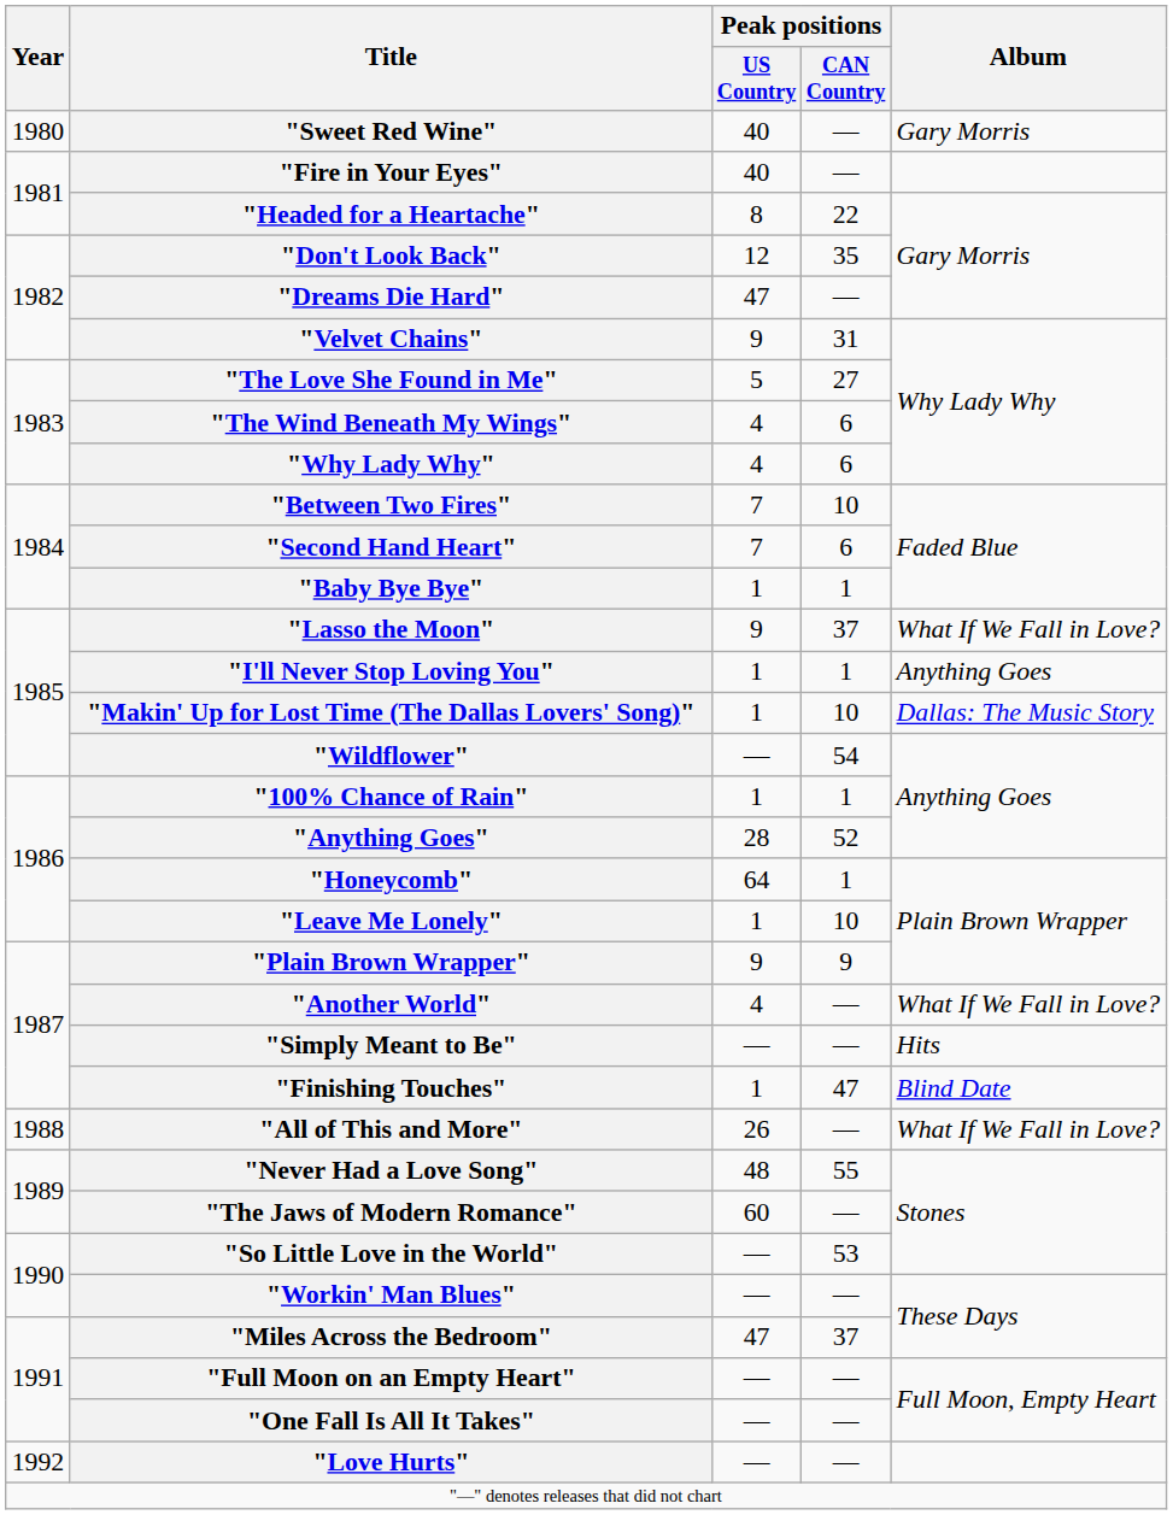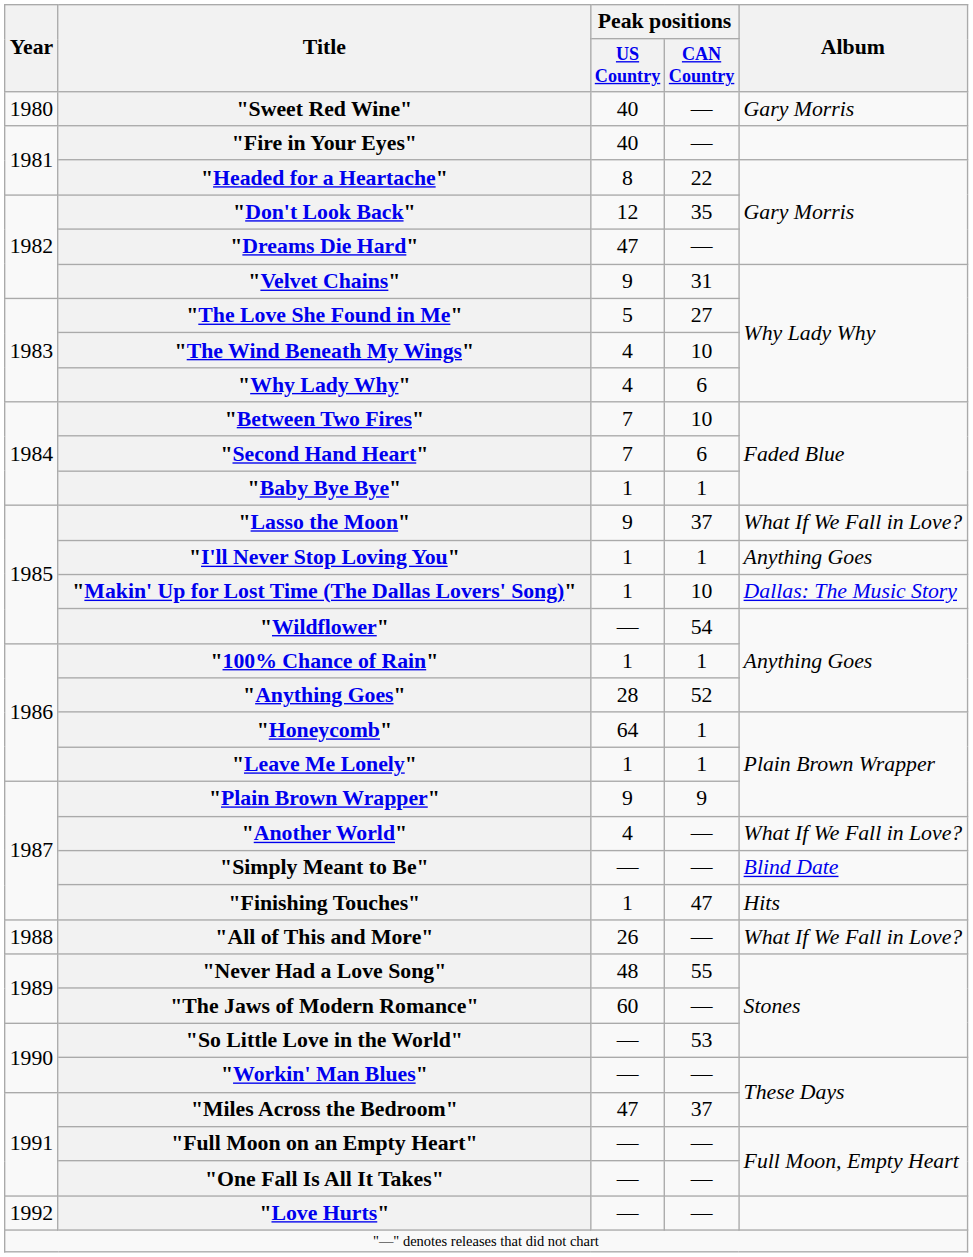"The Wind Beneath My Wings" | Peak positions / CAN Country: 6 -> 10
"Leave Me Lonely" | Peak positions / CAN Country: 10 -> 1
"Simply Meant to Be" | Album: Hits -> Blind Date
"Finishing Touches" | Album: Blind Date -> Hits
